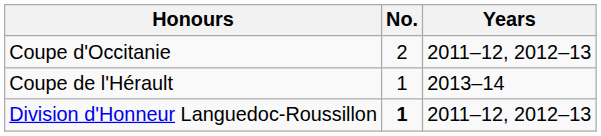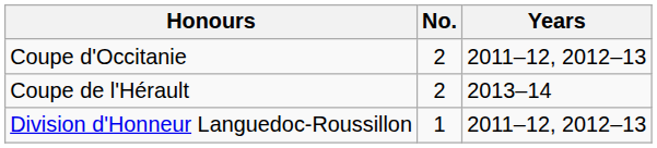Coupe de l'Hérault | No.: 1 -> 2
Division d'Honneur Languedoc-Roussillon | No.: bold -> normal
